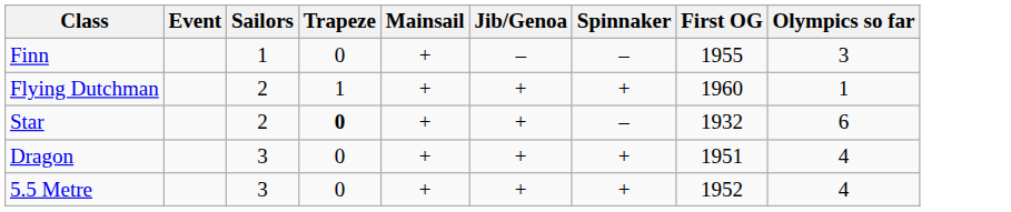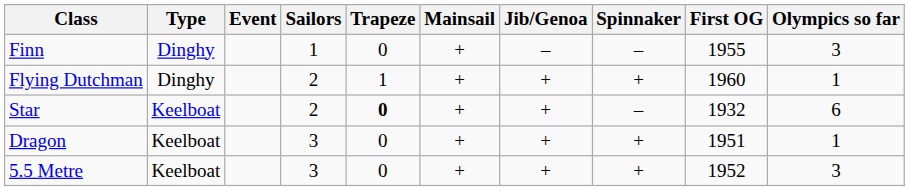+ column: Type | Dinghy | Dinghy | Keelboat | Keelboat | Keelboat
Dragon | Olympics so far: 4 -> 1
5.5 Metre | Olympics so far: 4 -> 3
